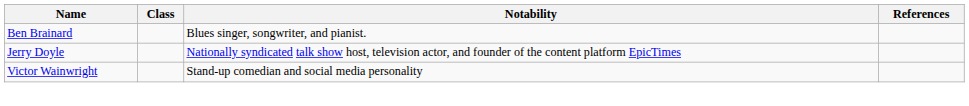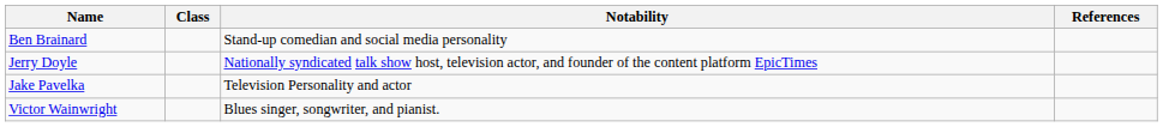Ben Brainard | Notability: Blues singer, songwriter, and pianist. -> Stand-up comedian and social media personality
+ row: Jake Pavelka | Television Personality and actor
Victor Wainwright | Notability: Stand-up comedian and social media personality -> Blues singer, songwriter, and pianist.
